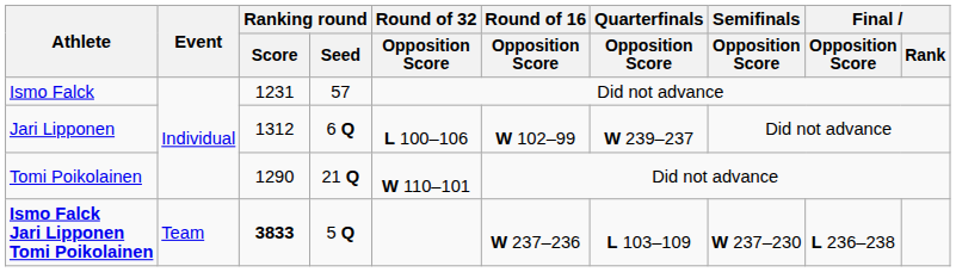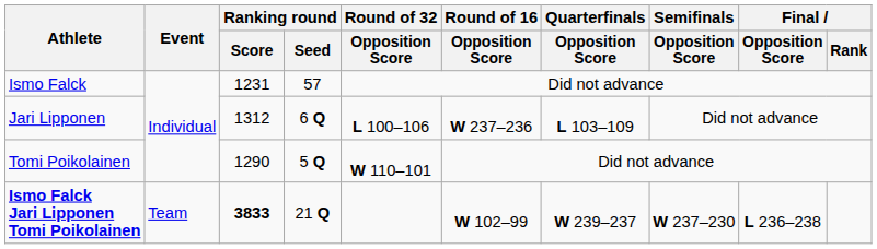Jari Lipponen | Round of 16 / Opposition Score: W 102–99 -> W 237–236
Jari Lipponen | Quarterfinals / Opposition Score: W 239–237 -> L 103–109
Tomi Poikolainen | Ranking round / Seed: 21 Q -> 5 Q
Ismo Falck Jari Lipponen Tomi Poikolainen | Ranking round / Seed: 5 Q -> 21 Q
Ismo Falck Jari Lipponen Tomi Poikolainen | Round of 16 / Opposition Score: W 237–236 -> W 102–99
Ismo Falck Jari Lipponen Tomi Poikolainen | Quarterfinals / Opposition Score: L 103–109 -> W 239–237
